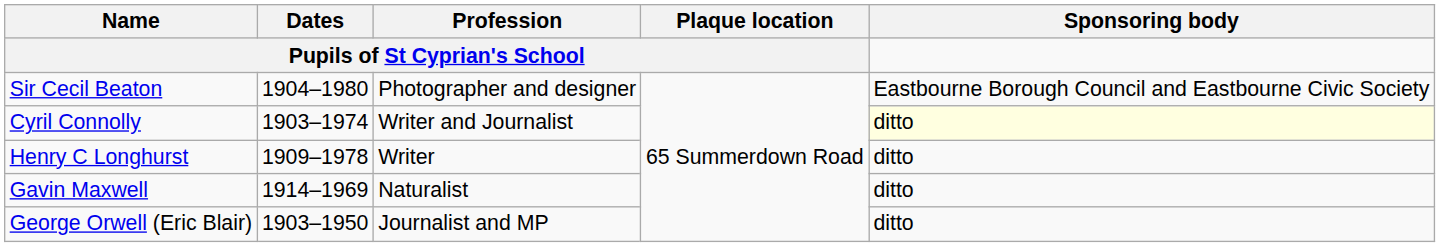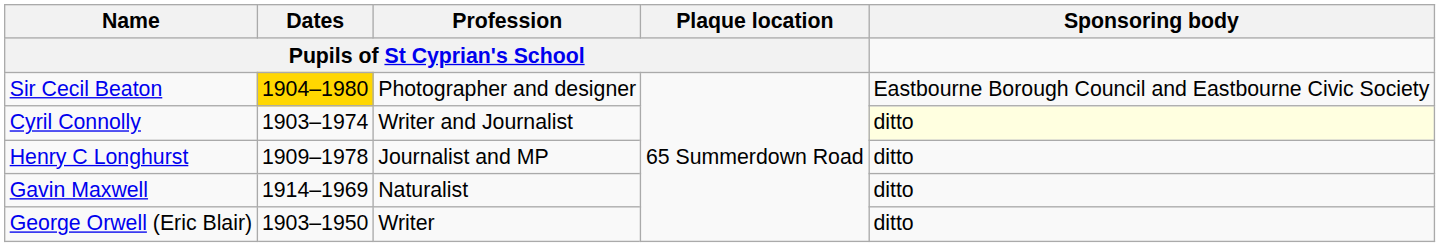Sir Cecil Beaton | Dates / Pupils of St Cyprian's School: no background -> gold background
Henry C Longhurst | Profession / Pupils of St Cyprian's School: Writer -> Journalist and MP
George Orwell (Eric Blair) | Profession / Pupils of St Cyprian's School: Journalist and MP -> Writer
